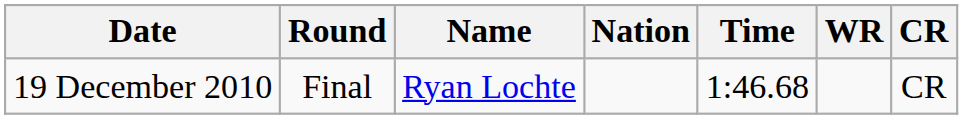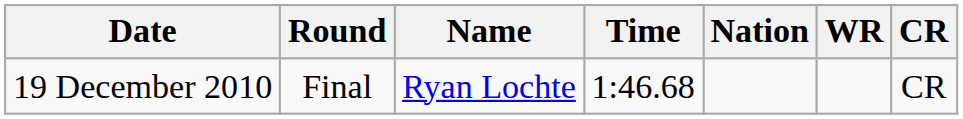columns swapped: Nation <-> Time
